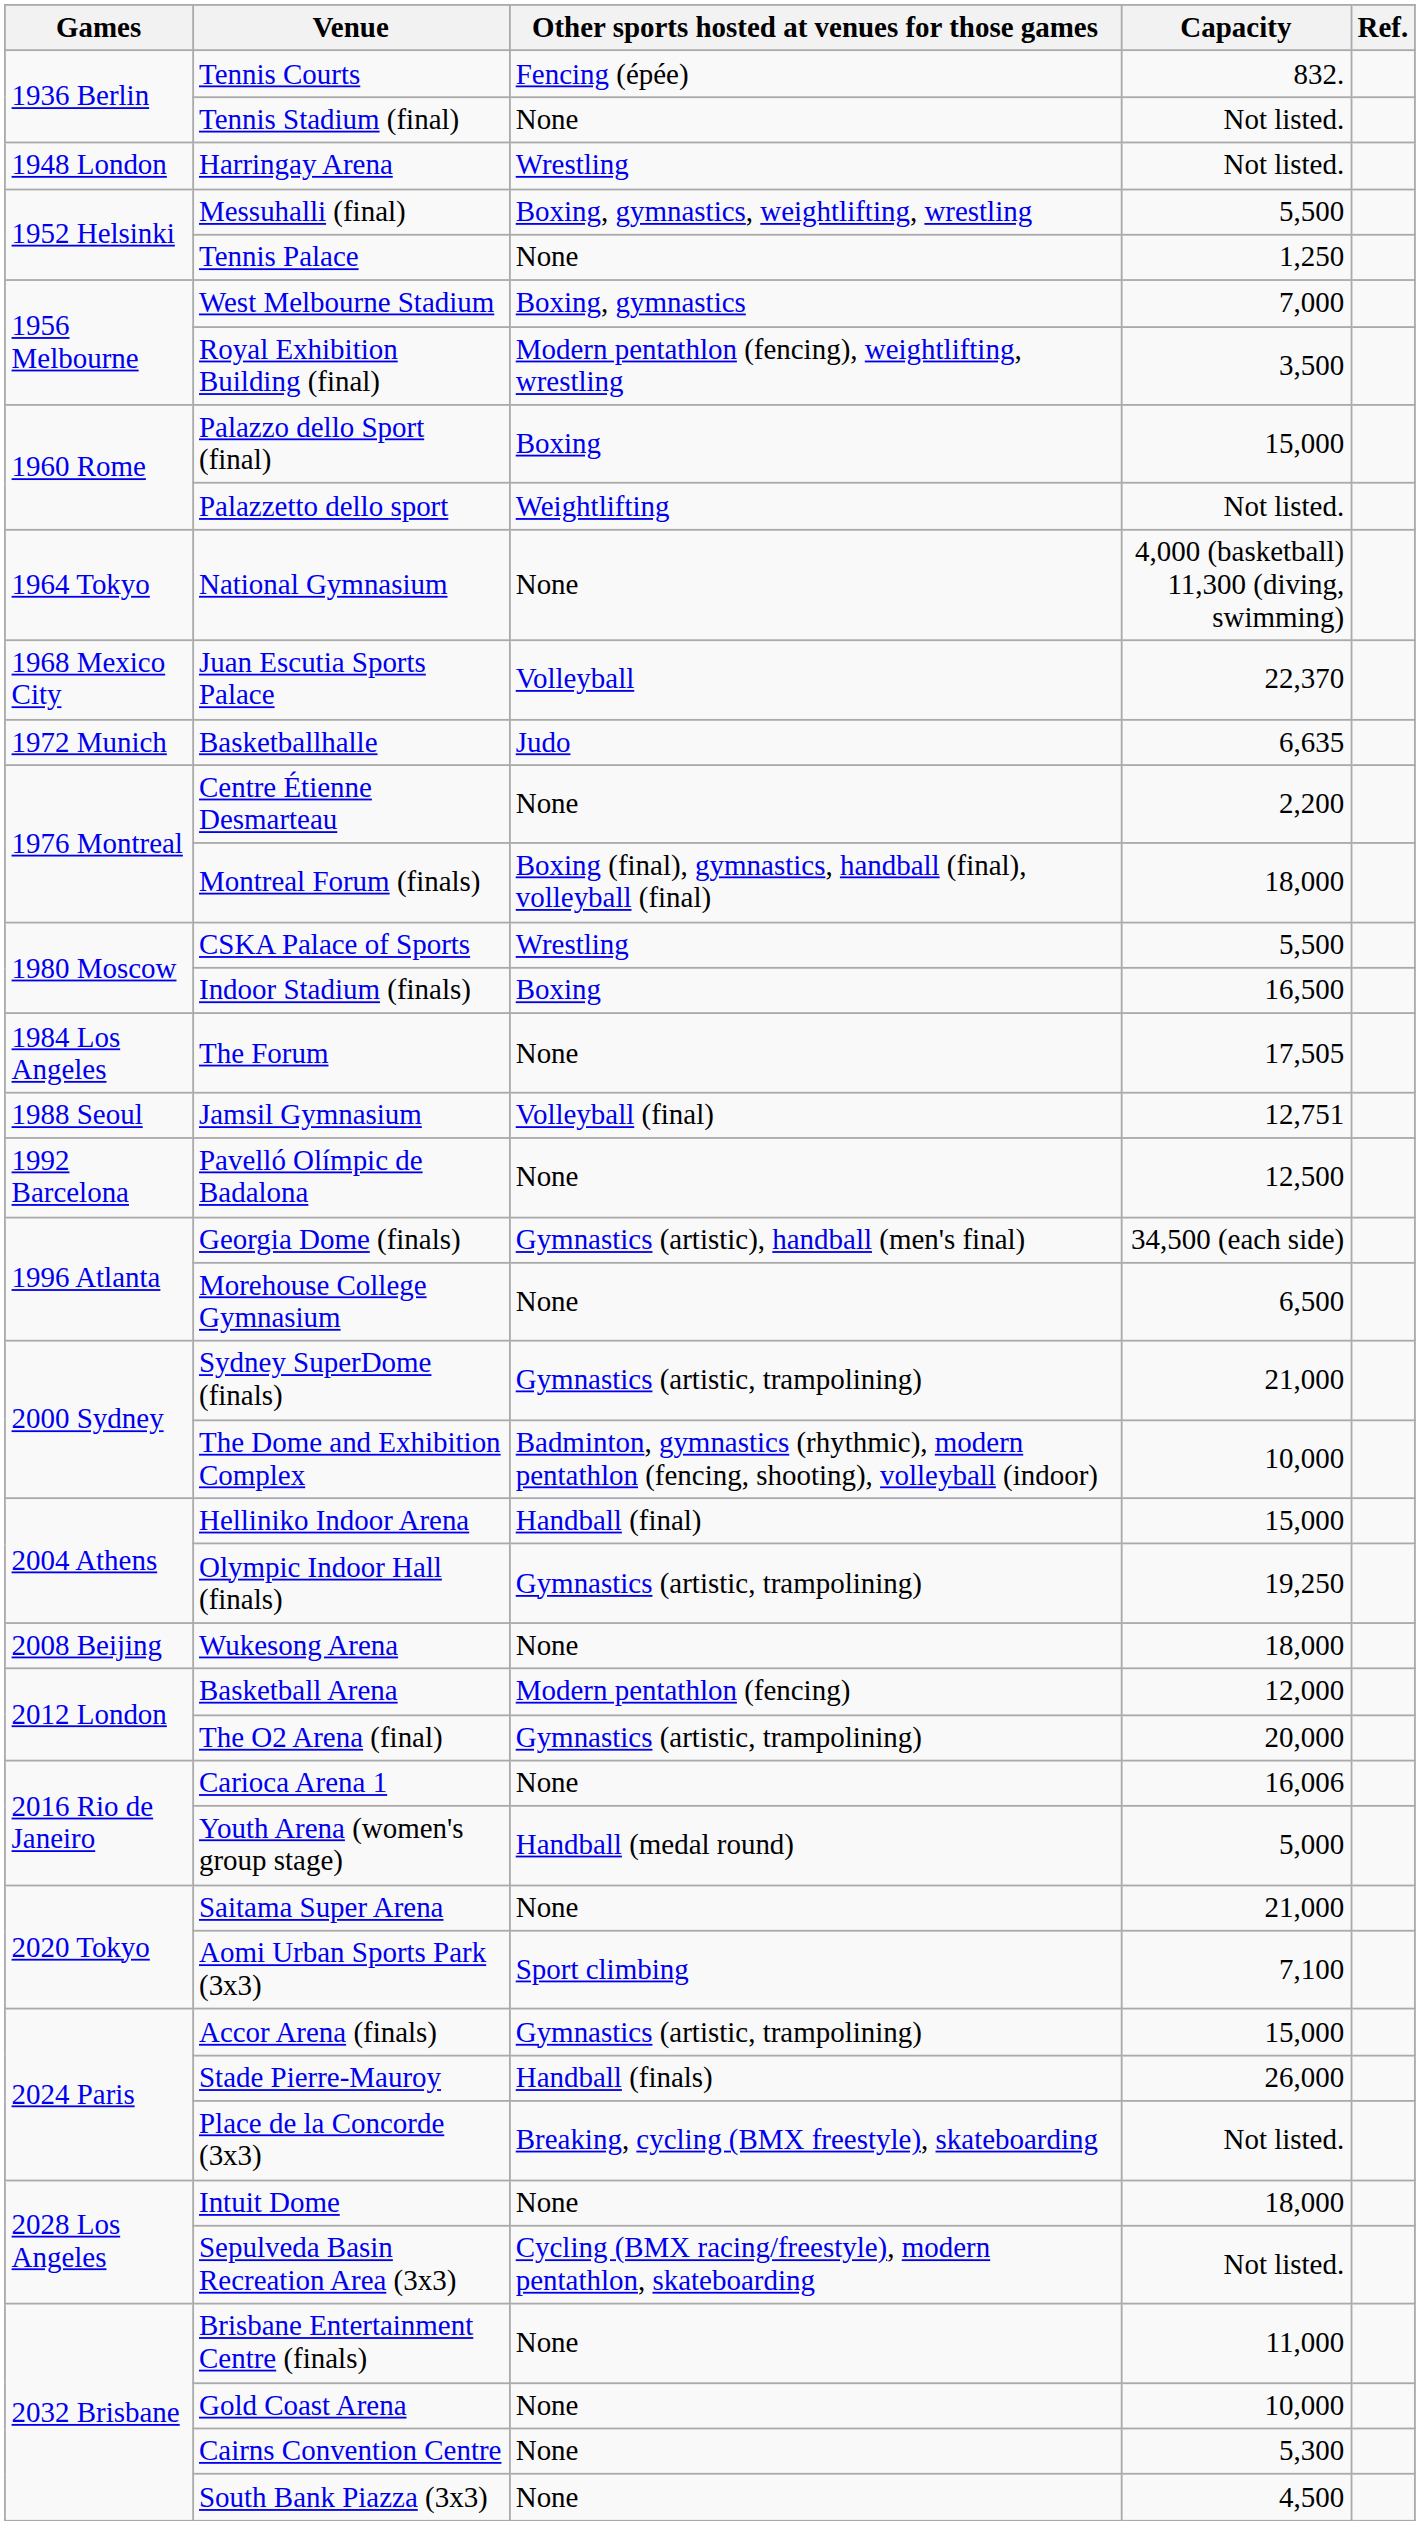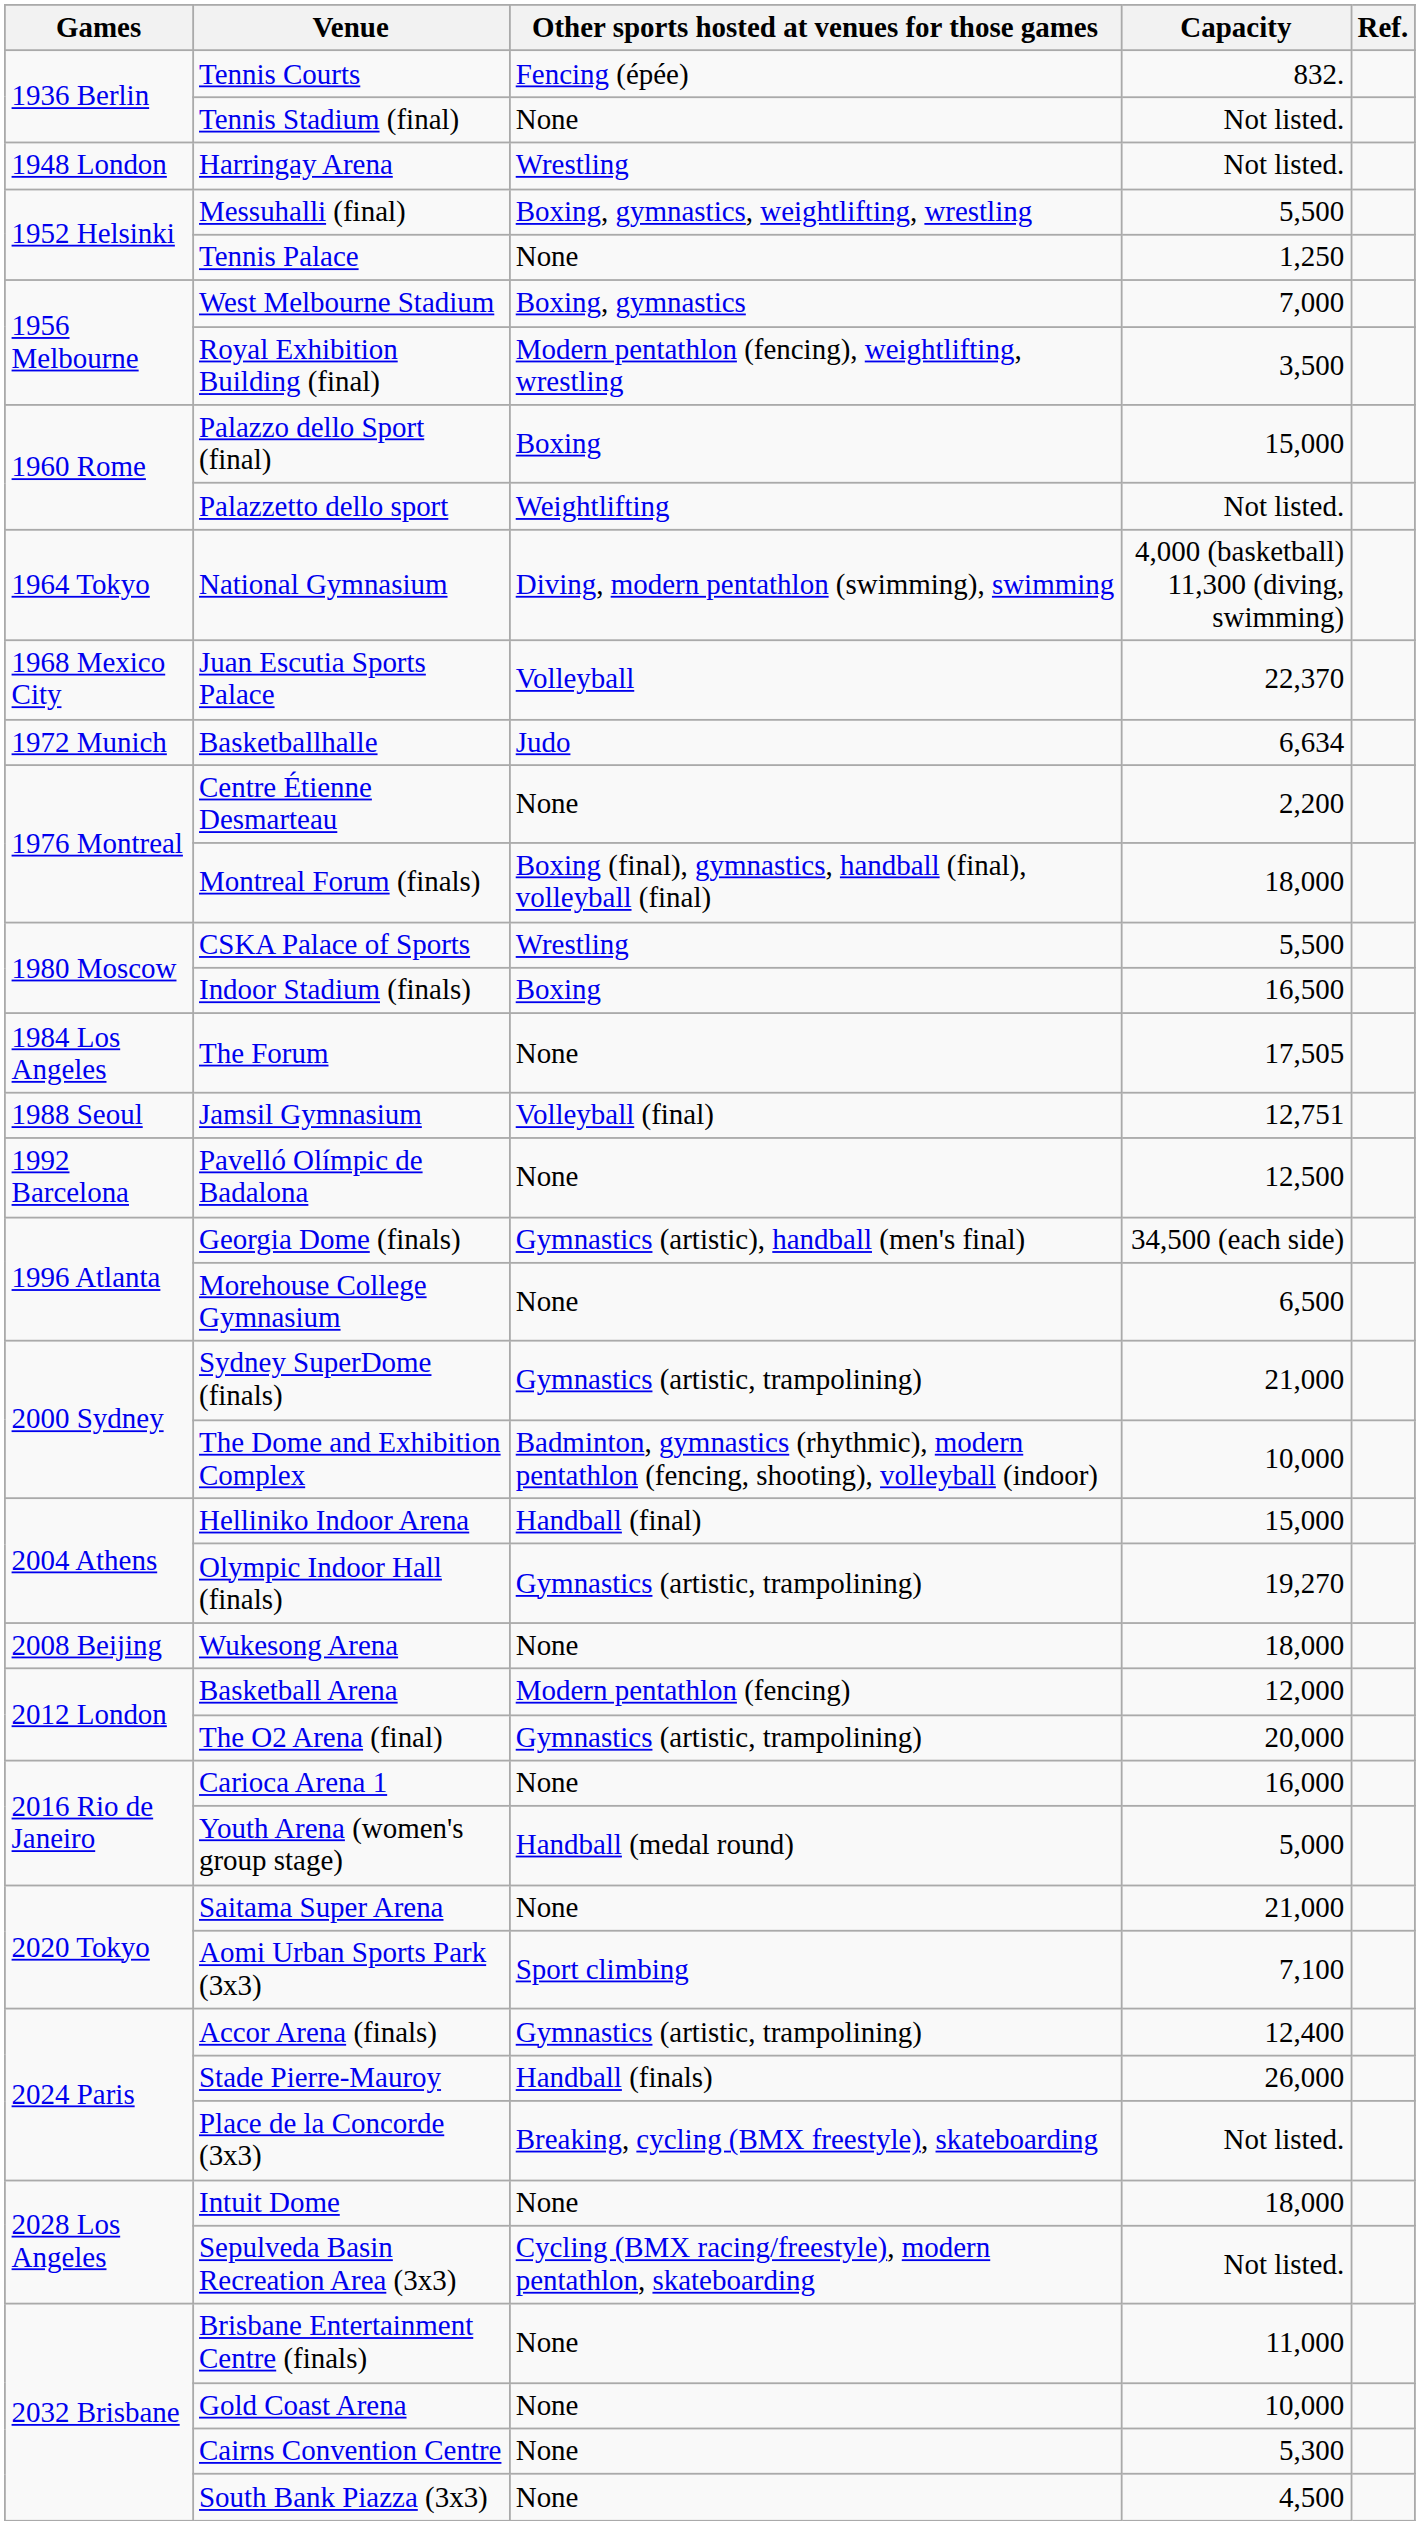National Gymnasium | Other sports hosted at venues for those games: None -> Diving, modern pentathlon (swimming), swimming
Basketballhalle | Capacity: 6,635 -> 6,634
Olympic Indoor Hall (finals) | Capacity: 19,250 -> 19,270
Carioca Arena 1 | Capacity: 16,006 -> 16,000
Accor Arena (finals) | Capacity: 15,000 -> 12,400
